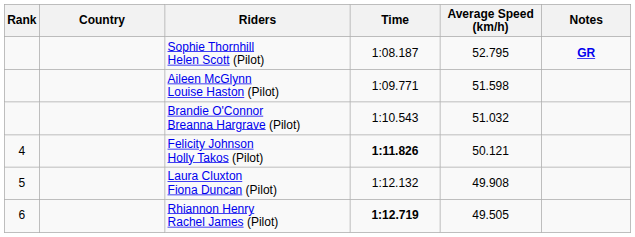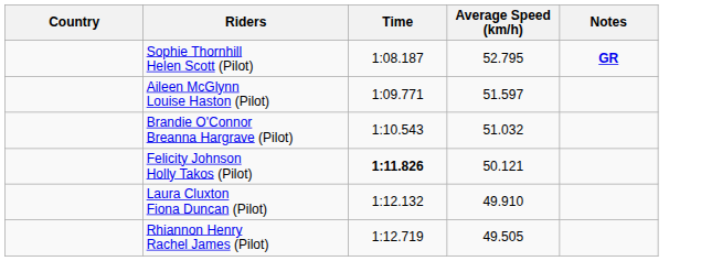- column: Rank | 4 | 5 | 6
Aileen McGlynn Louise Haston (Pilot) | Average Speed (km/h): 51.598 -> 51.597
Laura Cluxton Fiona Duncan (Pilot) | Average Speed (km/h): 49.908 -> 49.910
Rhiannon Henry Rachel James (Pilot) | Time: bold -> normal
